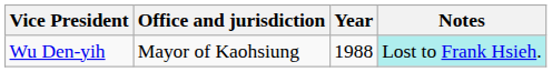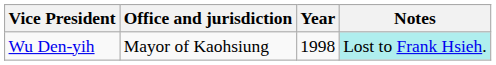Wu Den-yih | Year: 1988 -> 1998
